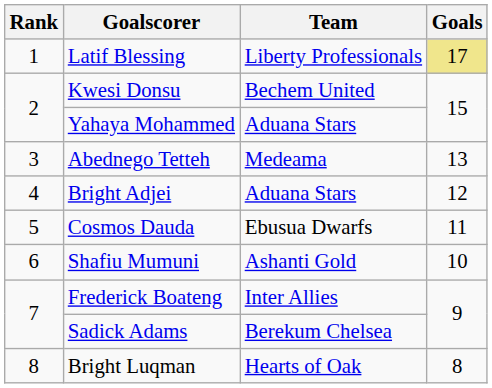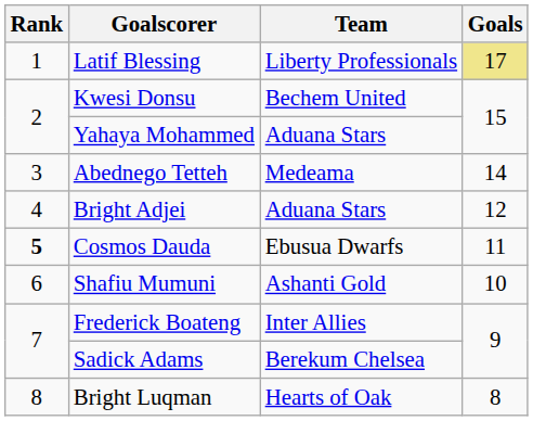Abednego Tetteh | Goals: 13 -> 14
Cosmos Dauda | Rank: normal -> bold
